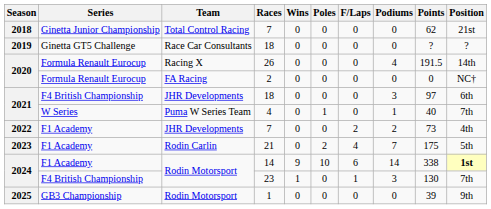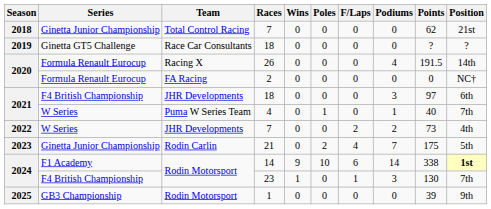2022 / 7 | Series: F1 Academy -> W Series
21 | Series: F1 Academy -> Ginetta Junior Championship
